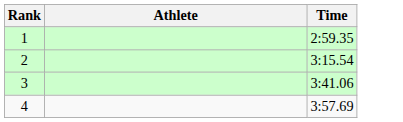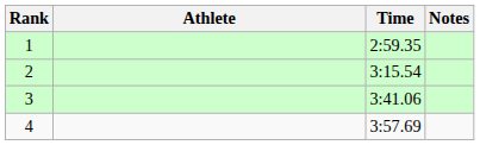+ column: Notes
